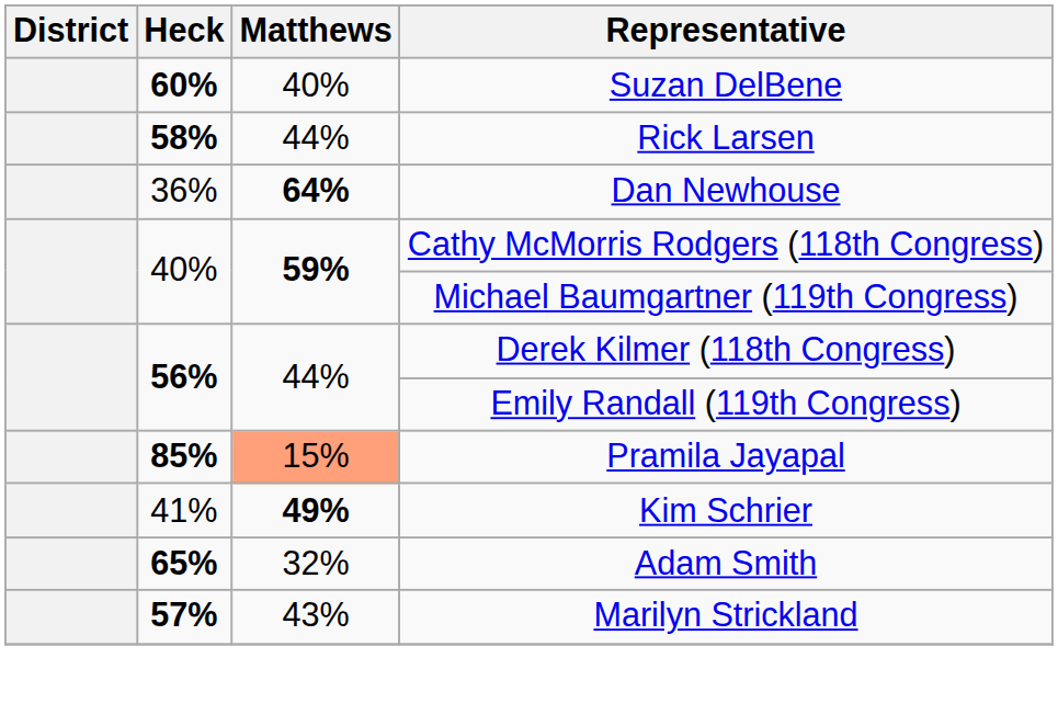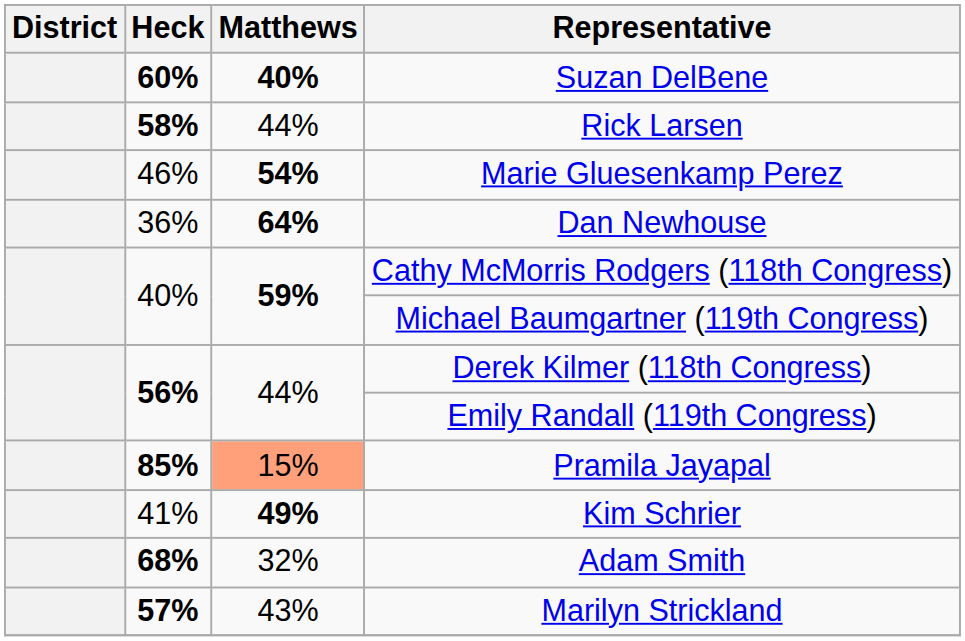Suzan DelBene | Matthews: normal -> bold
+ row: 46% | 54% | Marie Gluesenkamp Perez
Adam Smith | Heck: 65% -> 68%
